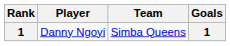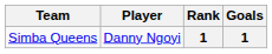columns swapped: Rank <-> Team
